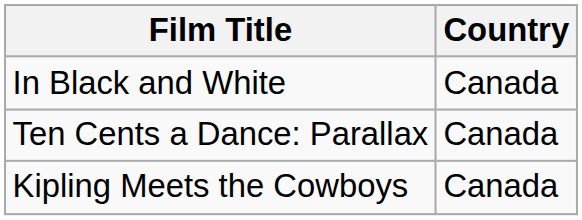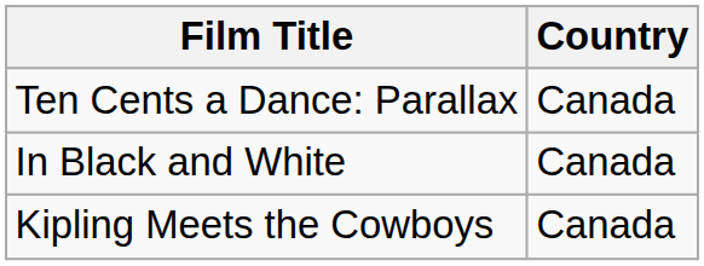rows swapped: In Black and White <-> Ten Cents a Dance: Parallax
